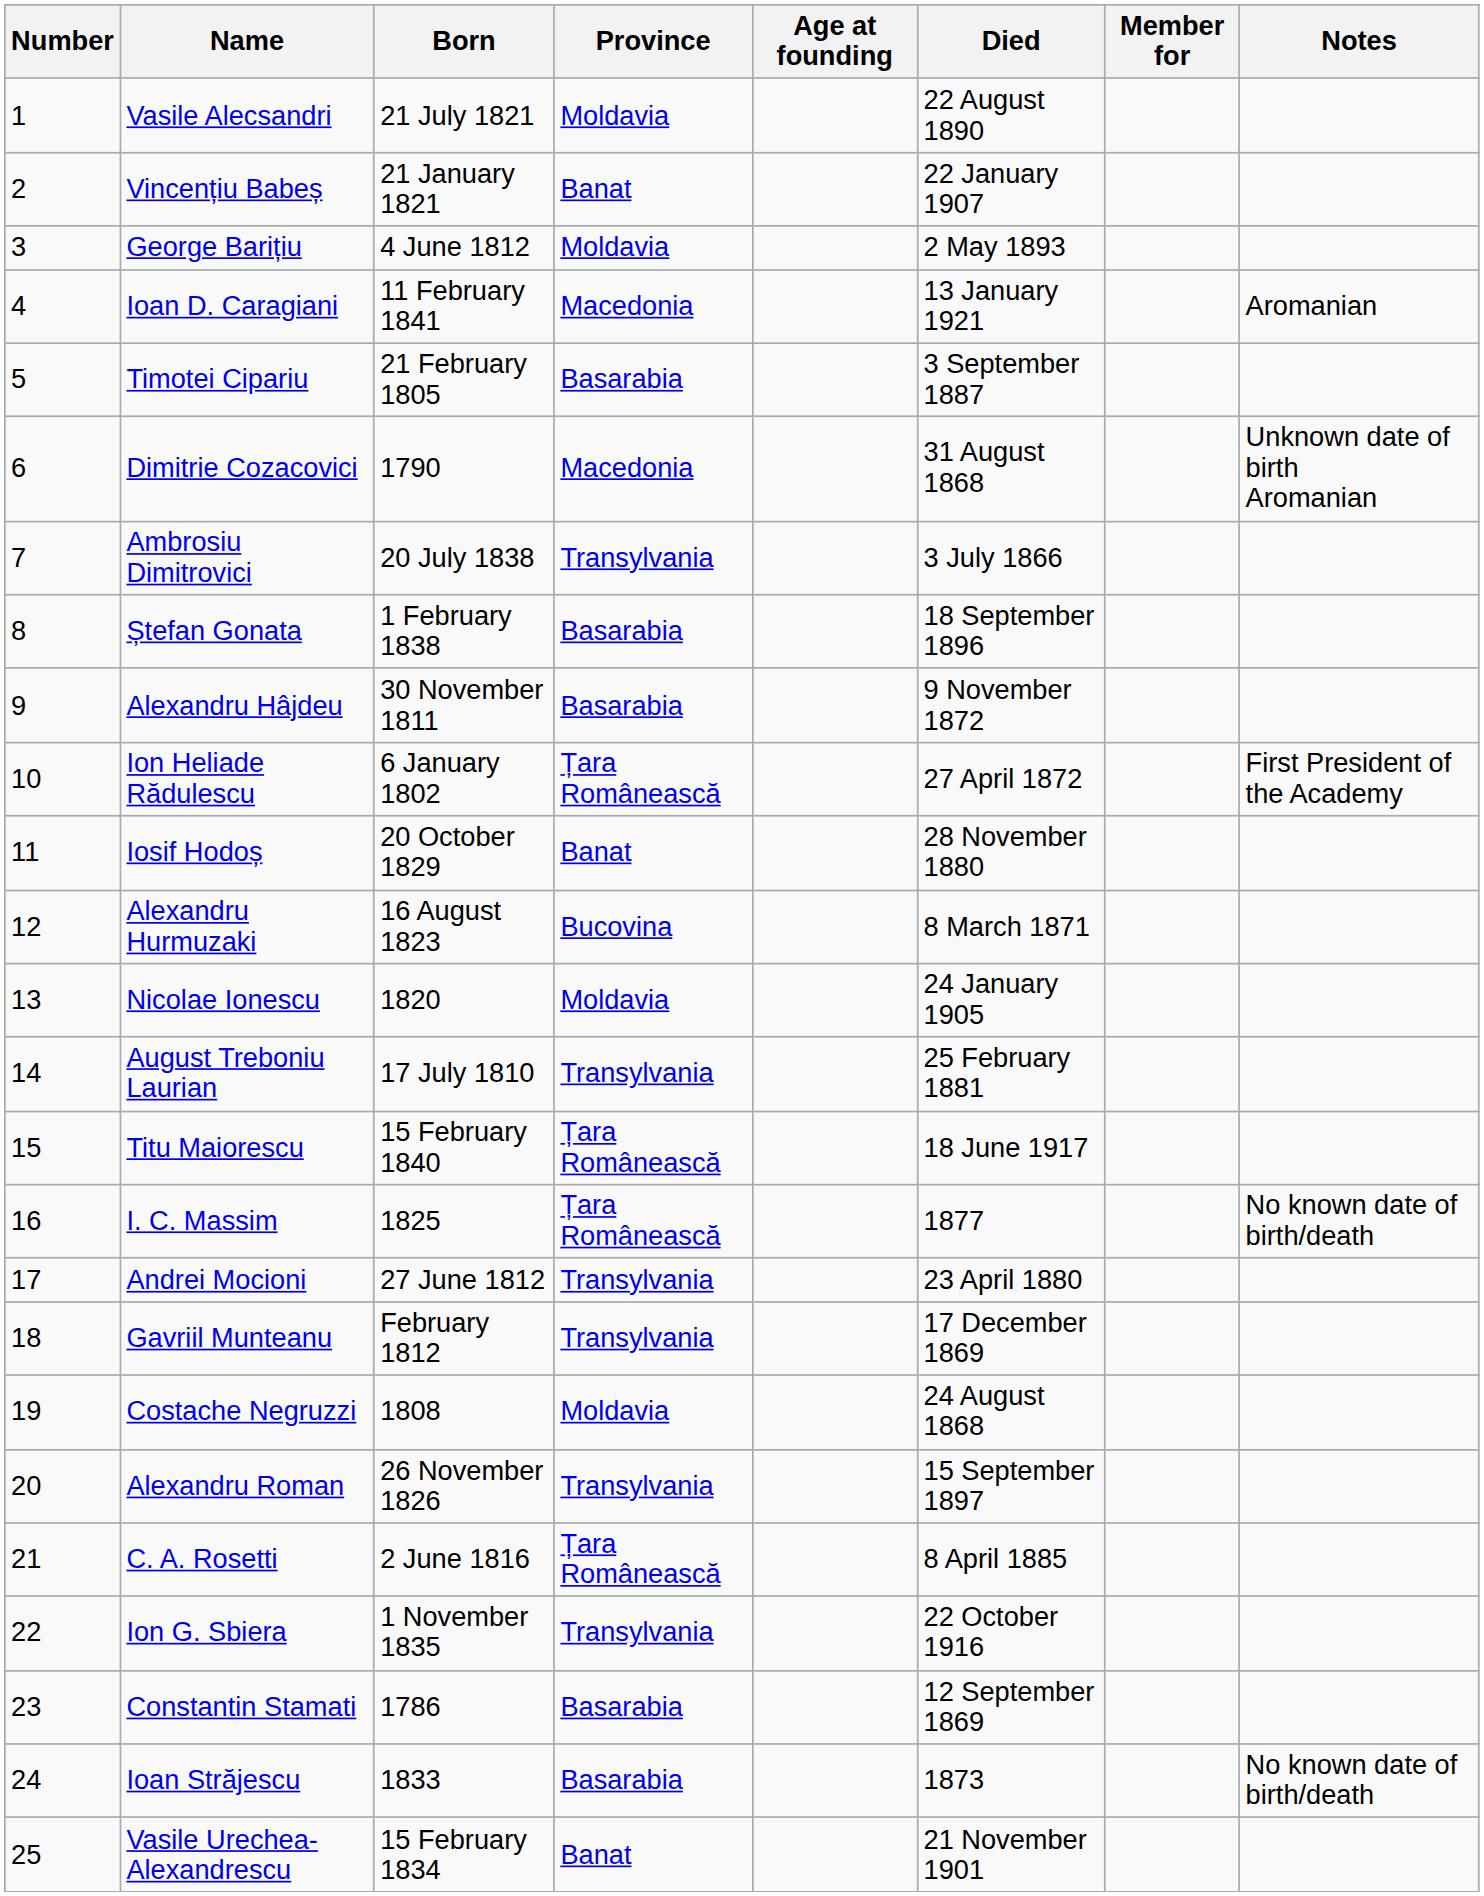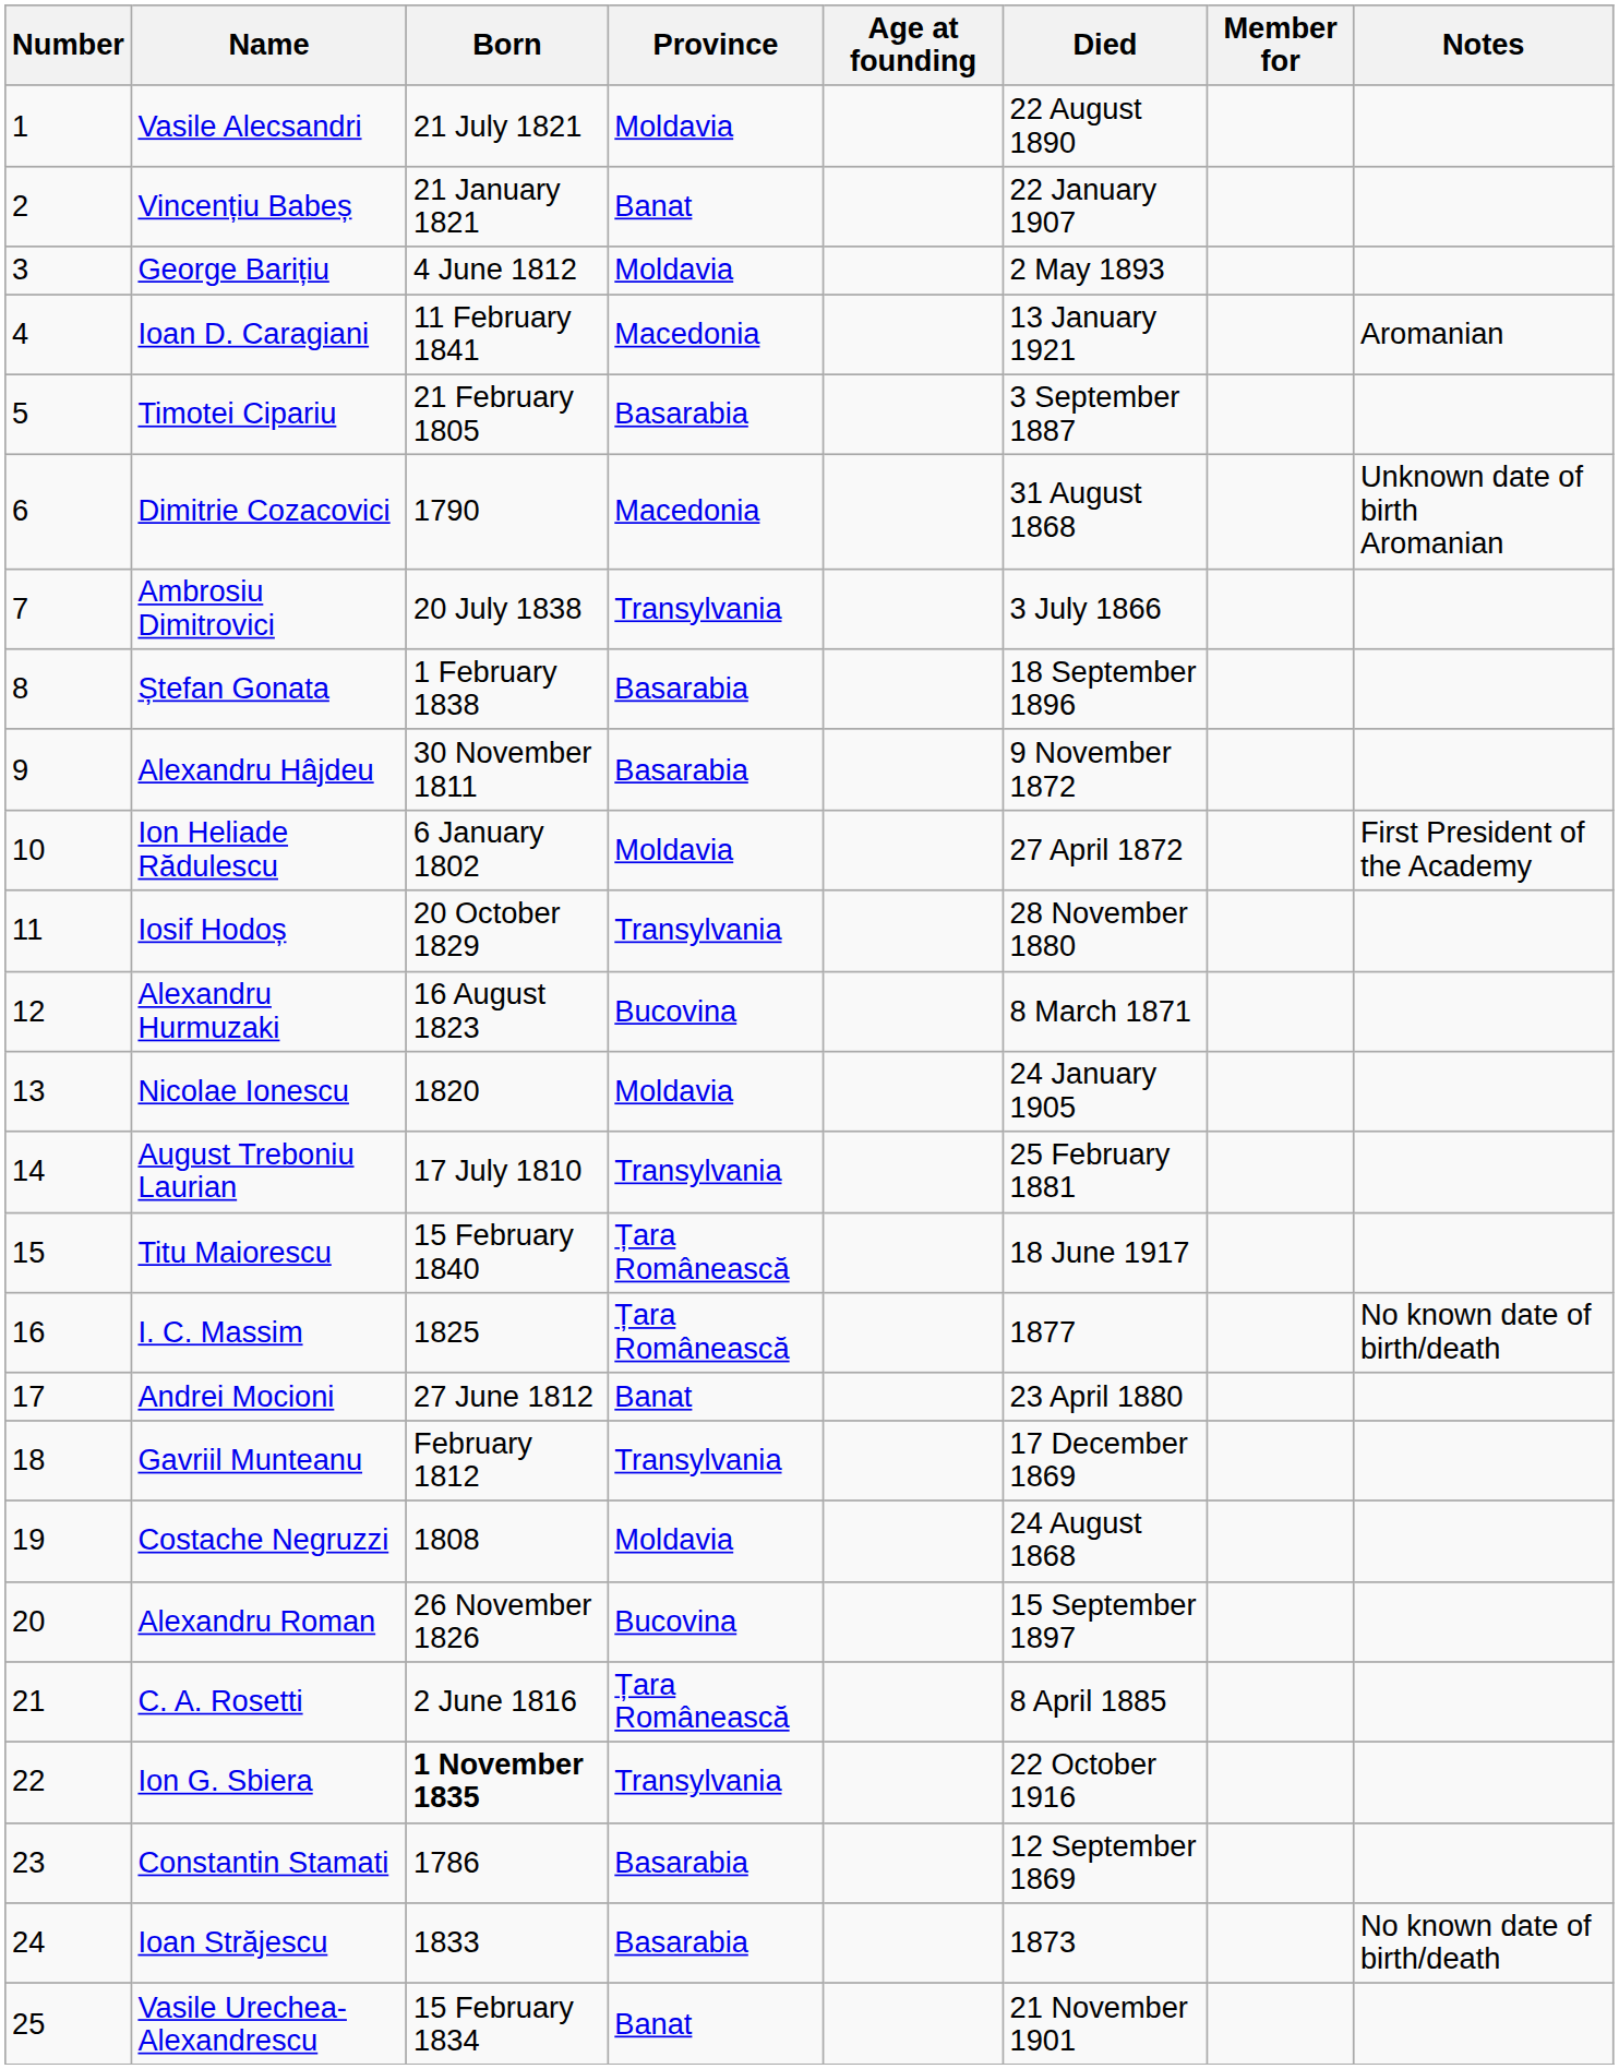Ion Heliade Rădulescu | Province: Țara Românească -> Moldavia
Iosif Hodoș | Province: Banat -> Transylvania
Andrei Mocioni | Province: Transylvania -> Banat
Alexandru Roman | Province: Transylvania -> Bucovina
Ion G. Sbiera | Born: normal -> bold
